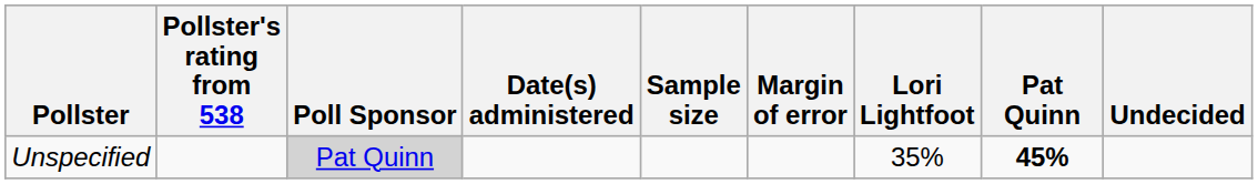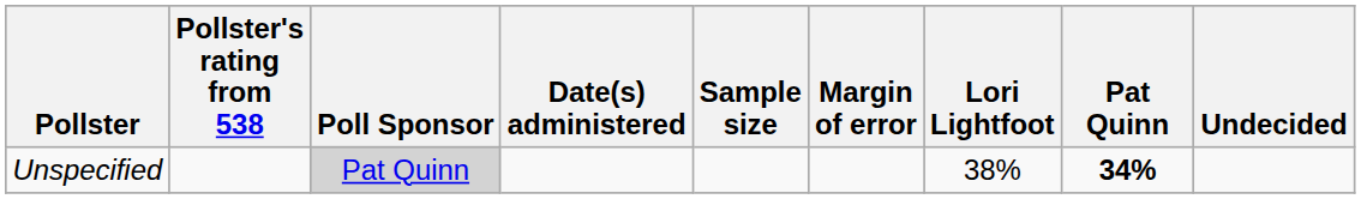Unspecified | Lori Lightfoot: 35% -> 38%
Unspecified | Pat Quinn: 45% -> 34%
